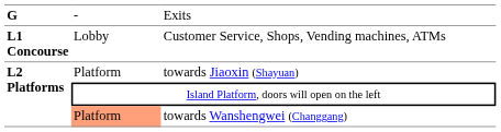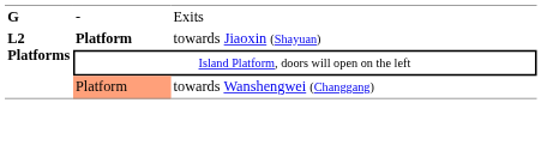- row: L1 Concourse | Lobby | Customer Service, Shops, Vending machines, ATMs
towards Jiaoxin (Shayuan) | column 2: normal -> bold
